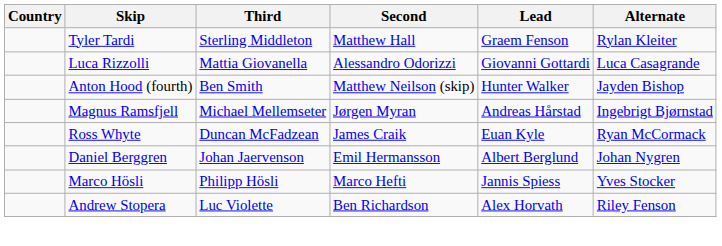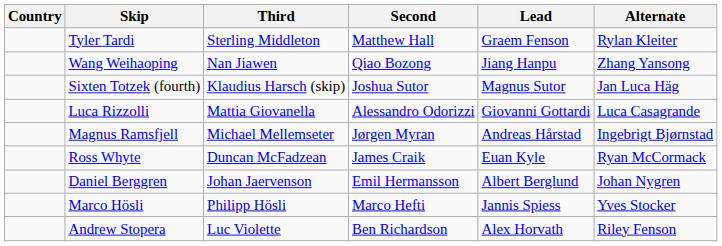+ row: Wang Weihaoping | Nan Jiawen | Qiao Bozong | Jiang Hanpu | Zhang Yansong
+ row: Sixten Totzek (fourth) | Klaudius Harsch (skip) | Joshua Sutor | Magnus Sutor | Jan Luca Häg
- row: Anton Hood (fourth) | Ben Smith | Matthew Neilson (skip) | Hunter Walker | Jayden Bishop
